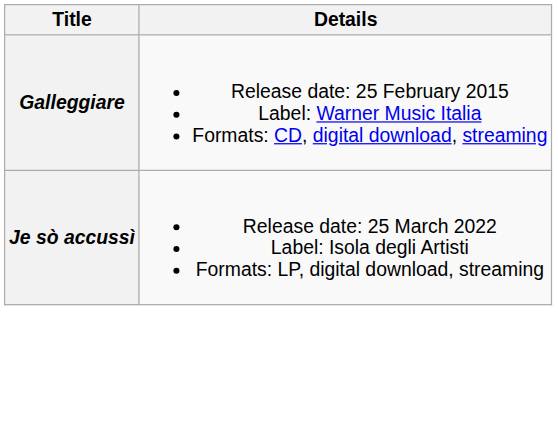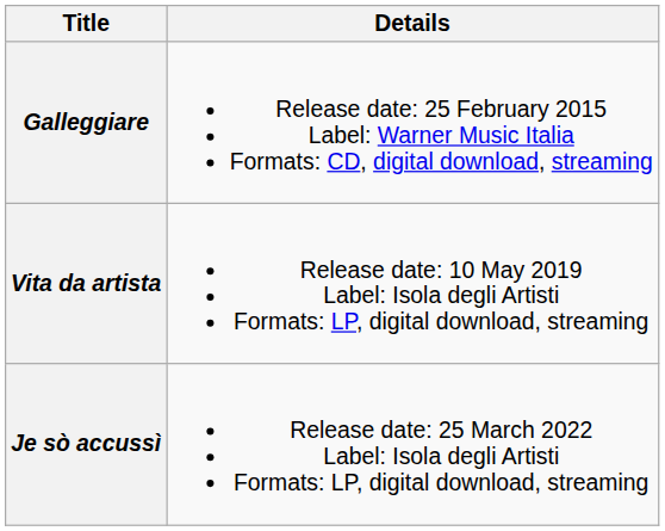+ row: Vita da artista | Release date: 10 May 2019 Label: Isola degli Artisti Formats: LP, digital download, streaming
